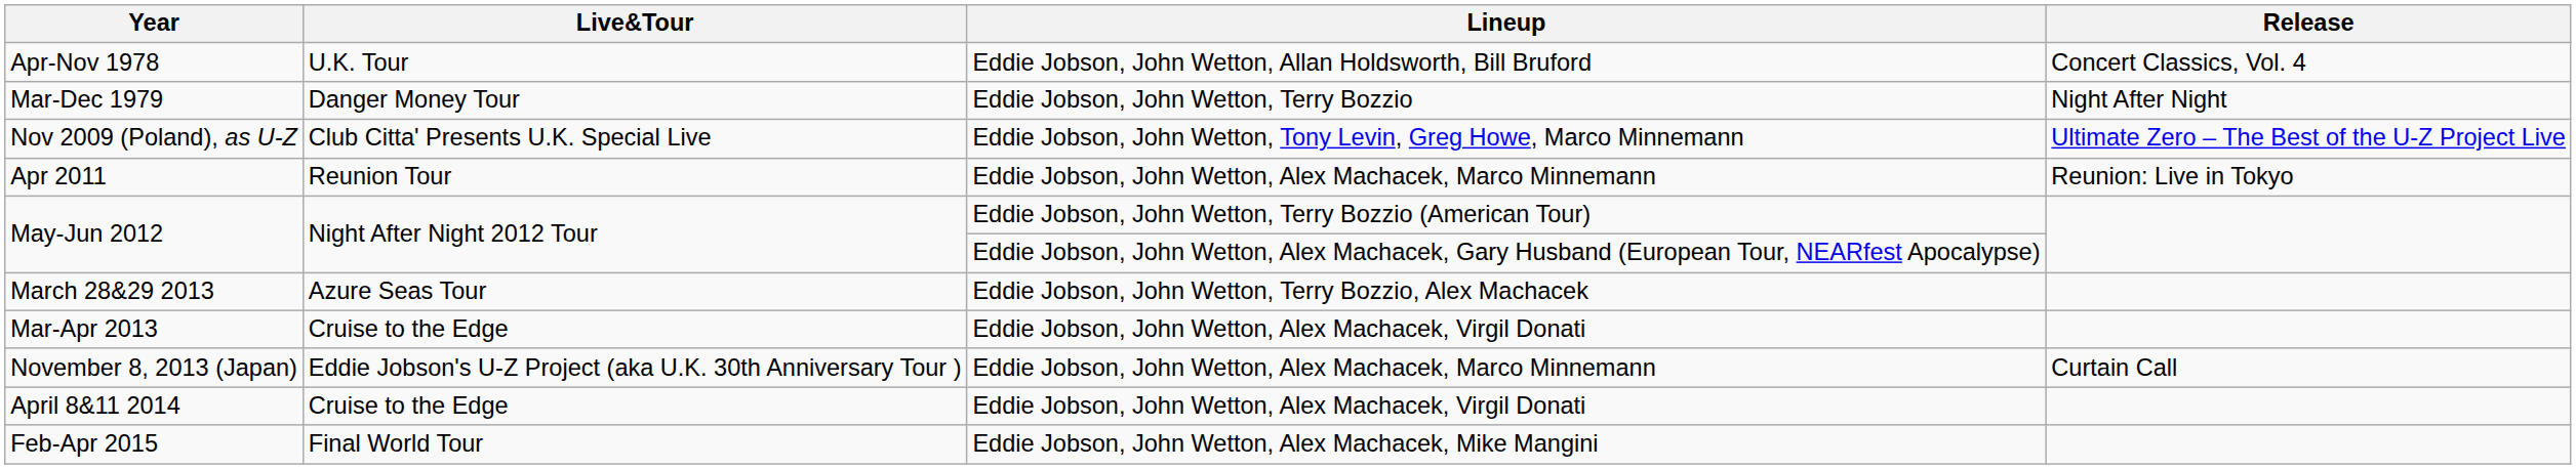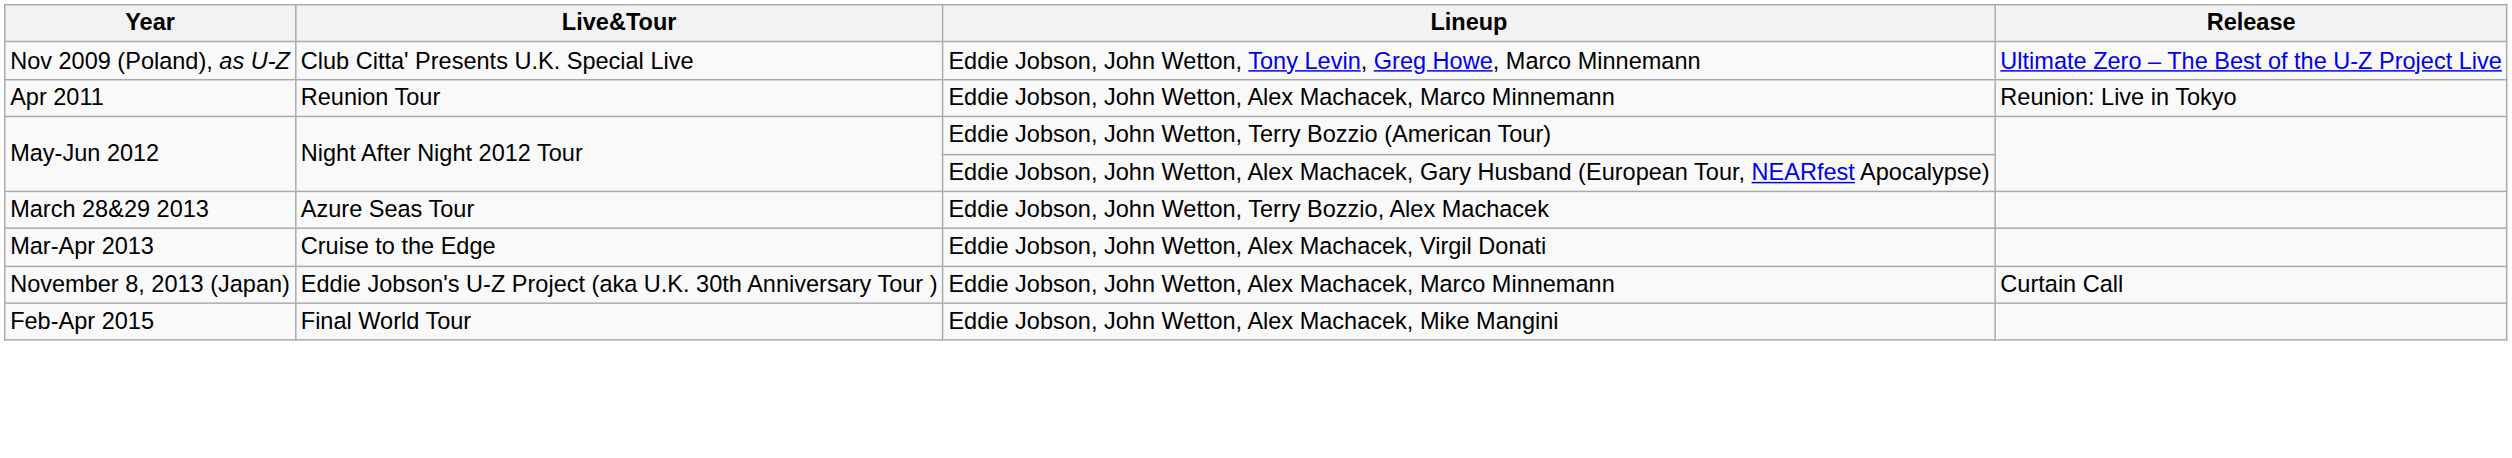- row: Apr-Nov 1978 | U.K. Tour | Eddie Jobson, John Wetton, Allan Holdsworth, Bill Bruford | Concert Classics, Vol. 4
- row: Mar-Dec 1979 | Danger Money Tour | Eddie Jobson, John Wetton, Terry Bozzio | Night After Night
- row: April 8&11 2014 | Cruise to the Edge | Eddie Jobson, John Wetton, Alex Machacek, Virgil Donati
